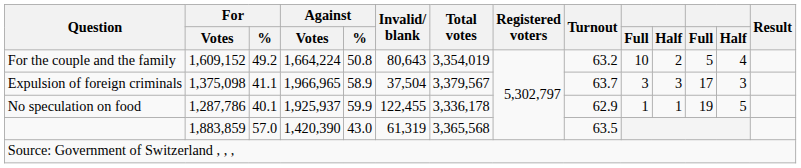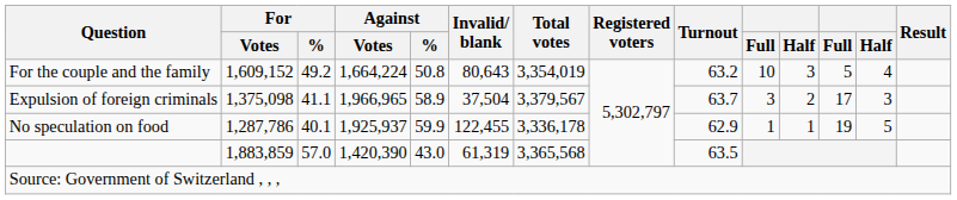For the couple and the family | column 11: 2 -> 3
Expulsion of foreign criminals | column 11: 3 -> 2
